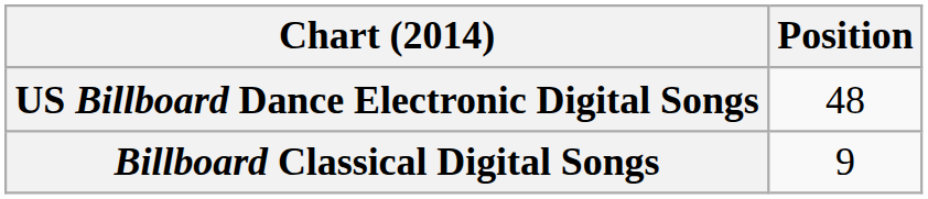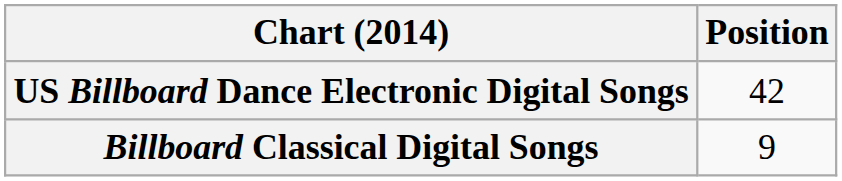US Billboard Dance Electronic Digital Songs | Position: 48 -> 42
